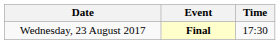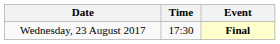columns swapped: Time <-> Event
